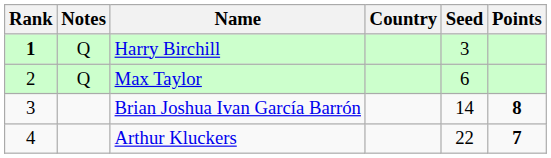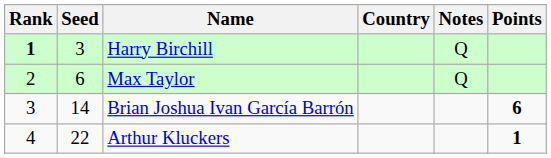columns swapped: Seed <-> Notes
Brian Joshua Ivan García Barrón | Points: 8 -> 6
Arthur Kluckers | Points: 7 -> 1
